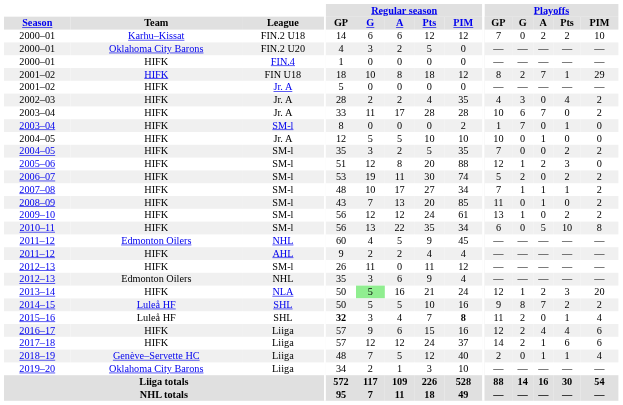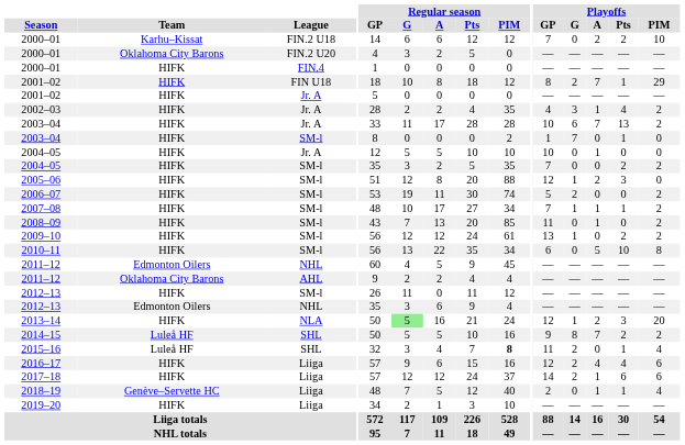2002–03 | Playoffs / A: 0 -> 1
2003–04 / Jr. A | Playoffs / Pts: 0 -> 13
2006–07 | Playoffs / Pts: 2 -> 0
2011–12 / AHL | Team: HIFK -> Oklahoma City Barons
2015–16 | Regular season / GP: bold -> normal
2019–20 | Team: Oklahoma City Barons -> HIFK
